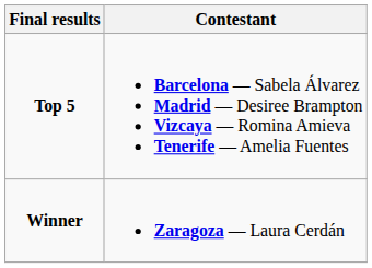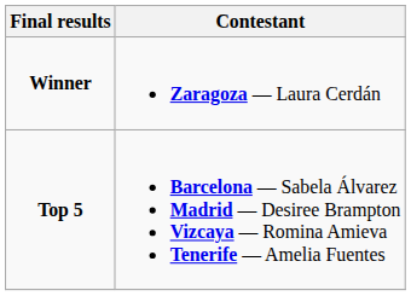rows swapped: Winner <-> Top 5
